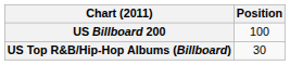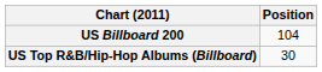US Billboard 200 | Position: 100 -> 104
